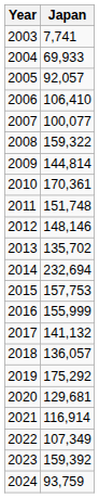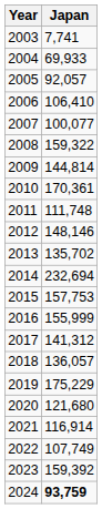2011 | Japan: 151,748 -> 111,748
2017 | Japan: 141,132 -> 141,312
2019 | Japan: 175,292 -> 175,229
2020 | Japan: 129,681 -> 121,680
2022 | Japan: 107,349 -> 107,749
2024 | Japan: normal -> bold
